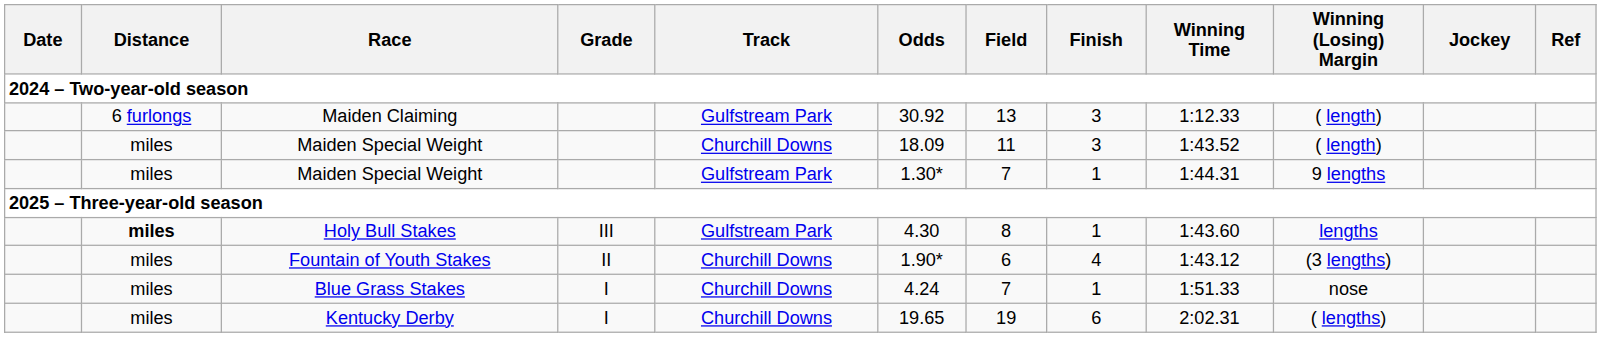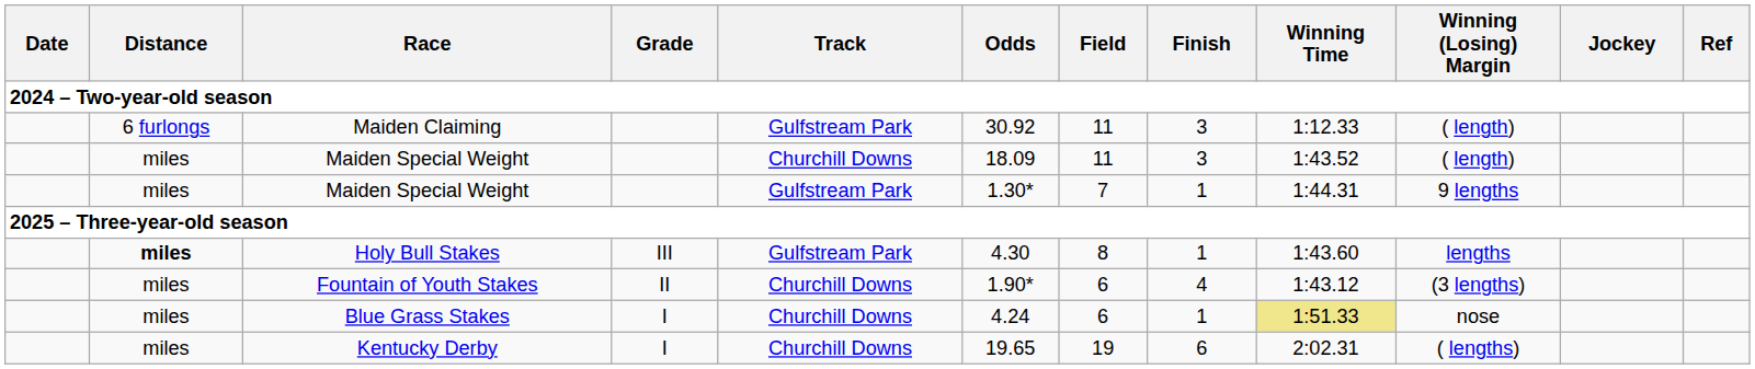Maiden Claiming | Field: 13 -> 11
Blue Grass Stakes | Field: 7 -> 6
Blue Grass Stakes | Winning Time: no background -> khaki background
